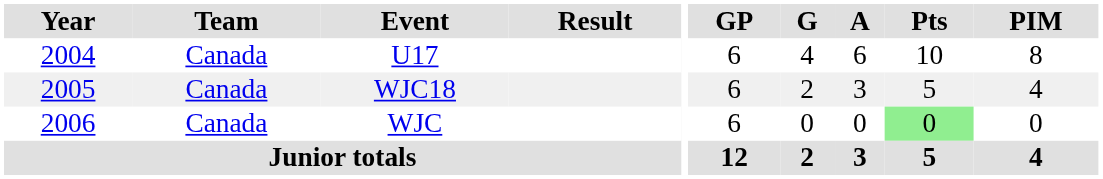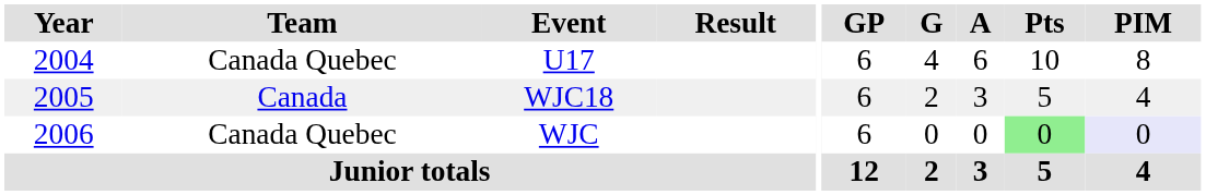U17 | Team: Canada -> Canada Quebec
WJC | Team: Canada -> Canada Quebec
WJC | PIM: no background -> lavender background
